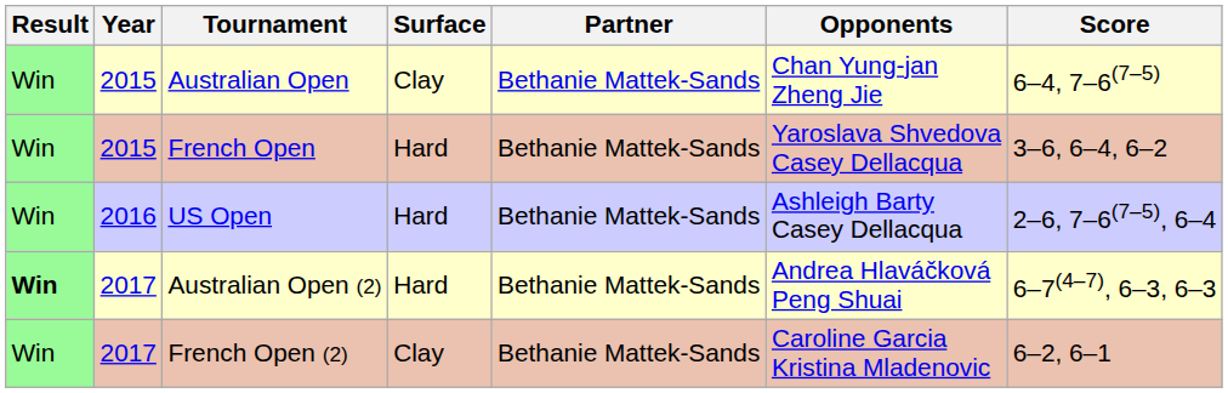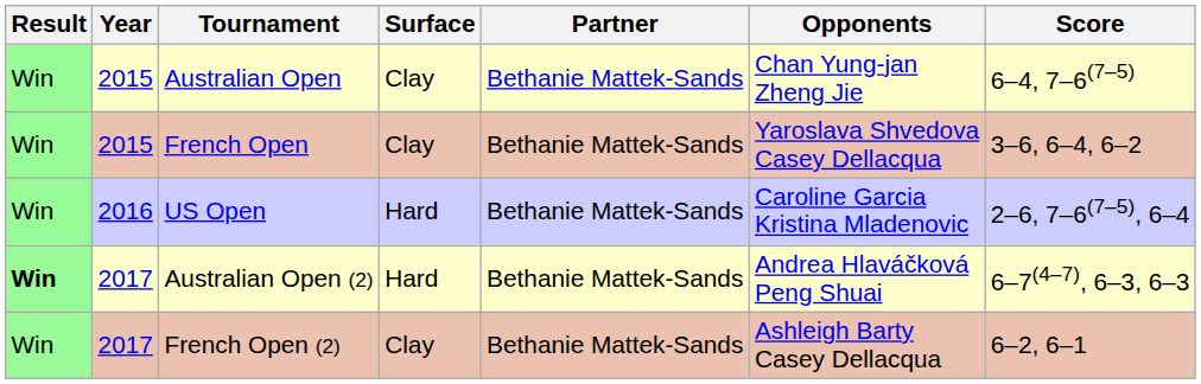French Open | Surface: Hard -> Clay
US Open | Opponents: Ashleigh Barty Casey Dellacqua -> Caroline Garcia Kristina Mladenovic
French Open (2) | Opponents: Caroline Garcia Kristina Mladenovic -> Ashleigh Barty Casey Dellacqua
